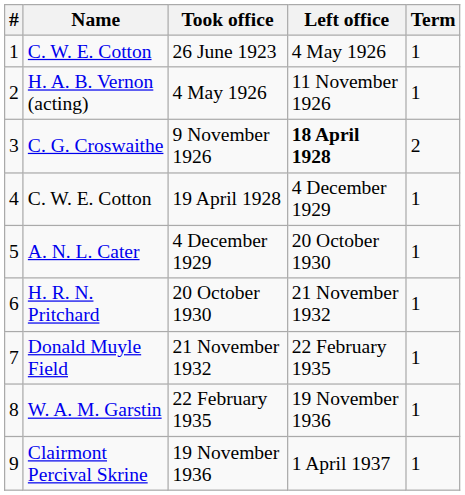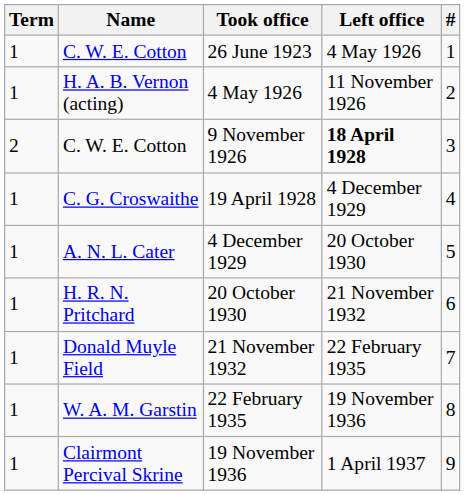columns swapped: # <-> Term
9 November 1926 | Name: C. G. Croswaithe -> C. W. E. Cotton
19 April 1928 | Name: C. W. E. Cotton -> C. G. Croswaithe
